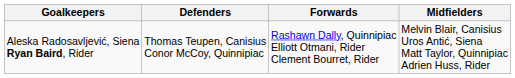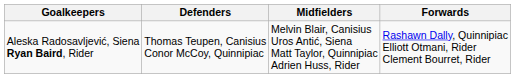columns swapped: Midfielders <-> Forwards
